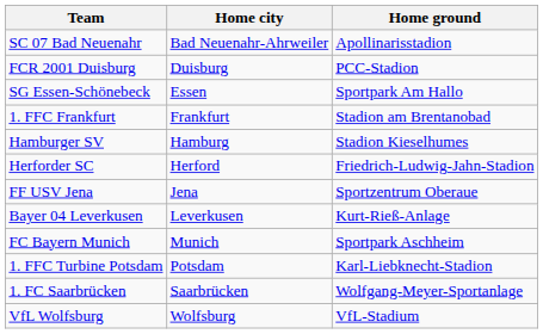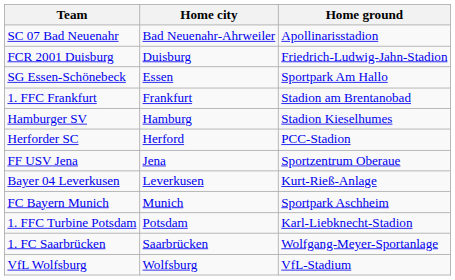FCR 2001 Duisburg | Home ground: PCC-Stadion -> Friedrich-Ludwig-Jahn-Stadion
Herforder SC | Home ground: Friedrich-Ludwig-Jahn-Stadion -> PCC-Stadion
